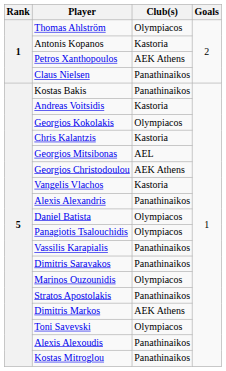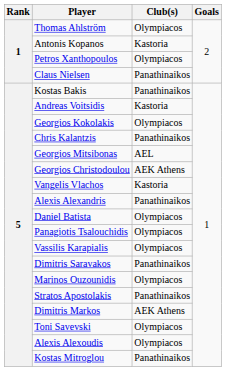Petros Xanthopoulos | Club(s): AEK Athens -> Olympiacos
Chris Kalantzis | Club(s): Kastoria -> Panathinaikos
Vassilis Karapialis | Club(s): Panathinaikos -> Olympiacos
Alexis Alexoudis | Club(s): Panathinaikos -> Olympiacos
